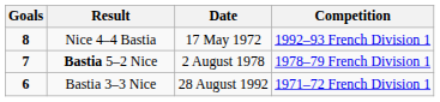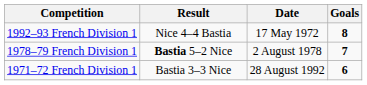columns swapped: Goals <-> Competition
